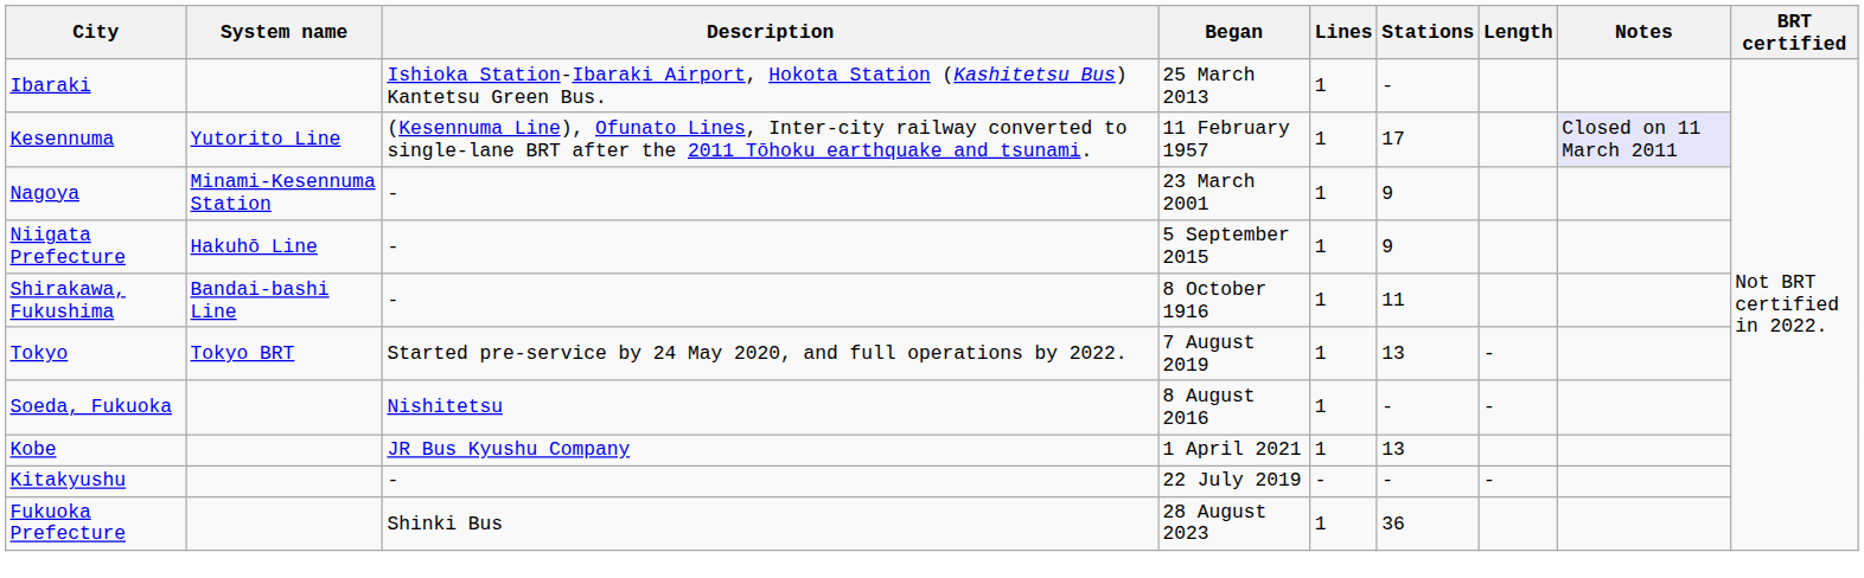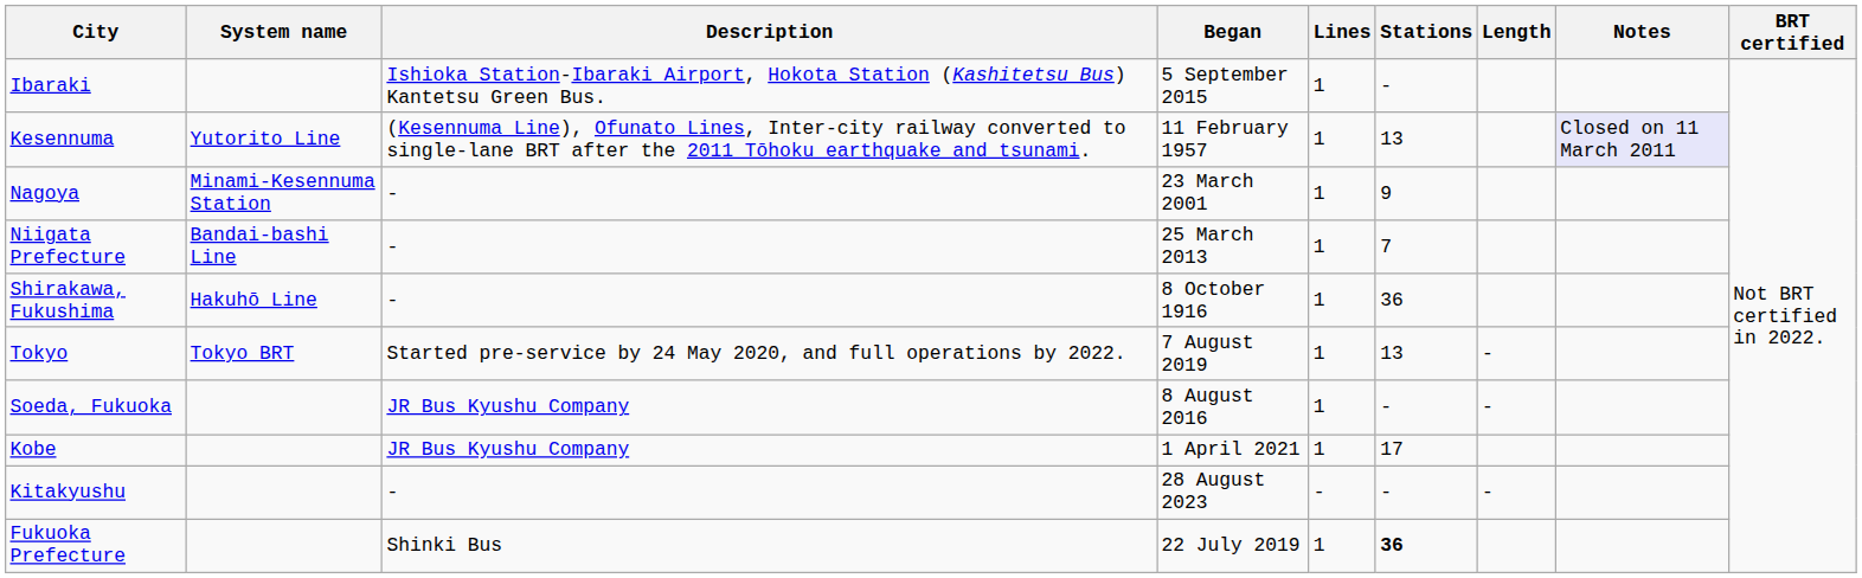Ibaraki | Began: 25 March 2013 -> 5 September 2015
Kesennuma | Stations: 17 -> 13
Niigata Prefecture | System name: Hakuhō Line -> Bandai-bashi Line
Niigata Prefecture | Began: 5 September 2015 -> 25 March 2013
Niigata Prefecture | Stations: 9 -> 7
Shirakawa, Fukushima | System name: Bandai-bashi Line -> Hakuhō Line
Shirakawa, Fukushima | Stations: 11 -> 36
Soeda, Fukuoka | Description: Nishitetsu -> JR Bus Kyushu Company
Kobe | Stations: 13 -> 17
Kitakyushu | Began: 22 July 2019 -> 28 August 2023
Fukuoka Prefecture | Began: 28 August 2023 -> 22 July 2019
Fukuoka Prefecture | Stations: normal -> bold
